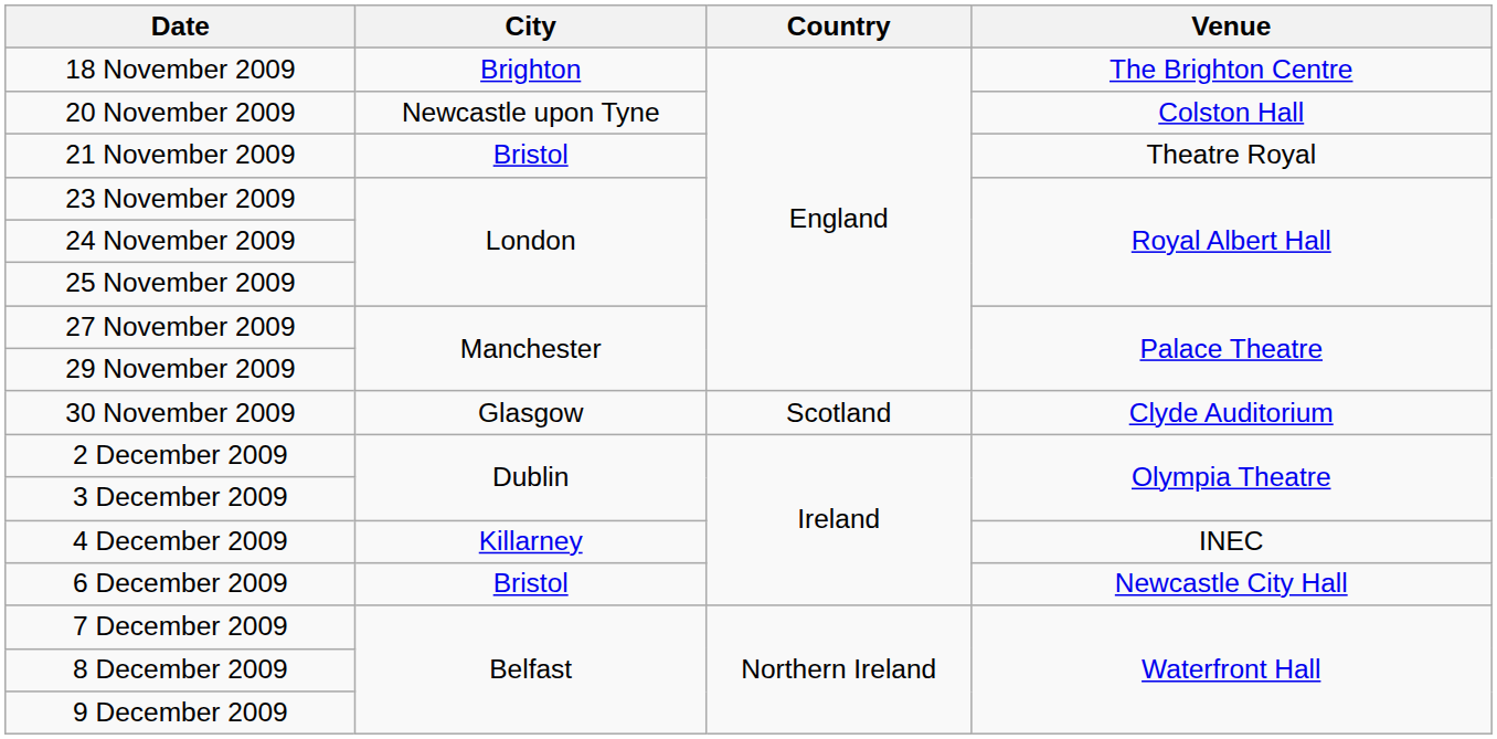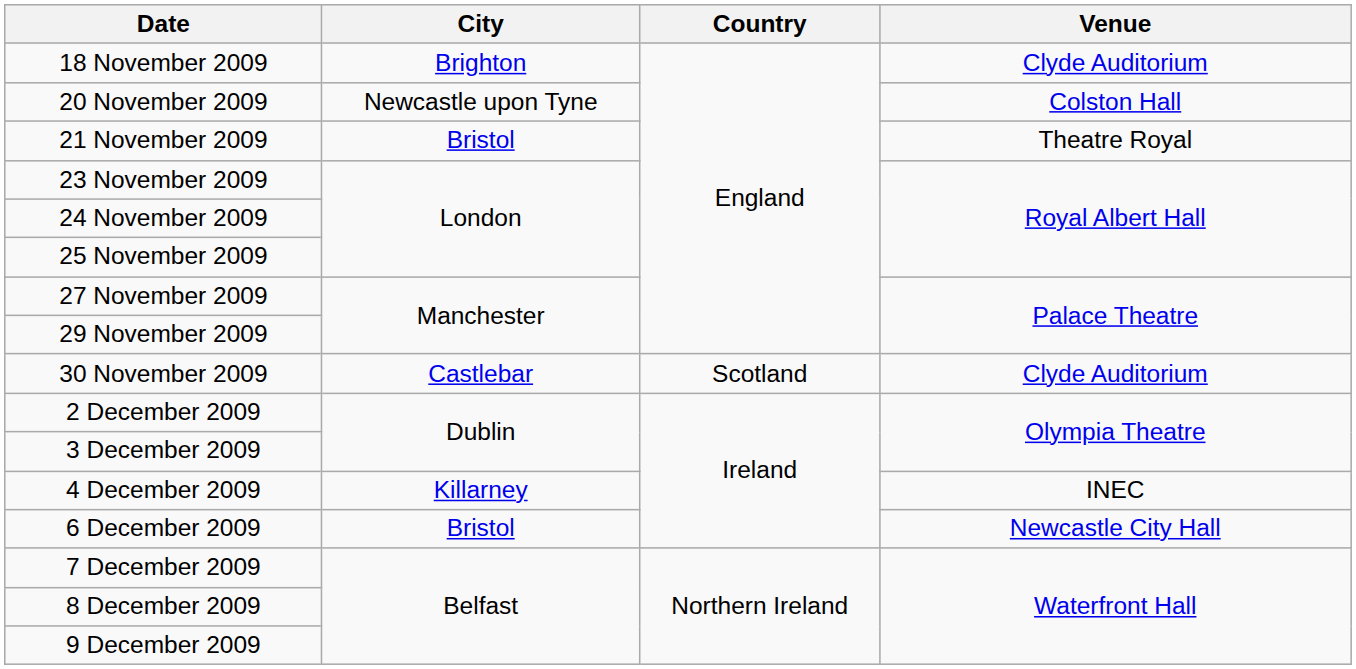18 November 2009 | Venue: The Brighton Centre -> Clyde Auditorium
30 November 2009 | City: Glasgow -> Castlebar
